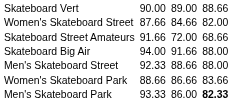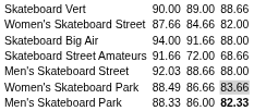rows swapped: Skateboard Big Air <-> Skateboard Street Amateurs
Men's Skateboard Street | column 3: 92.33 -> 92.03
Women's Skateboard Park | column 3: 88.66 -> 88.49
Women's Skateboard Park | column 7: no background -> lightgrey background
Men's Skateboard Park | column 3: 93.33 -> 88.33
